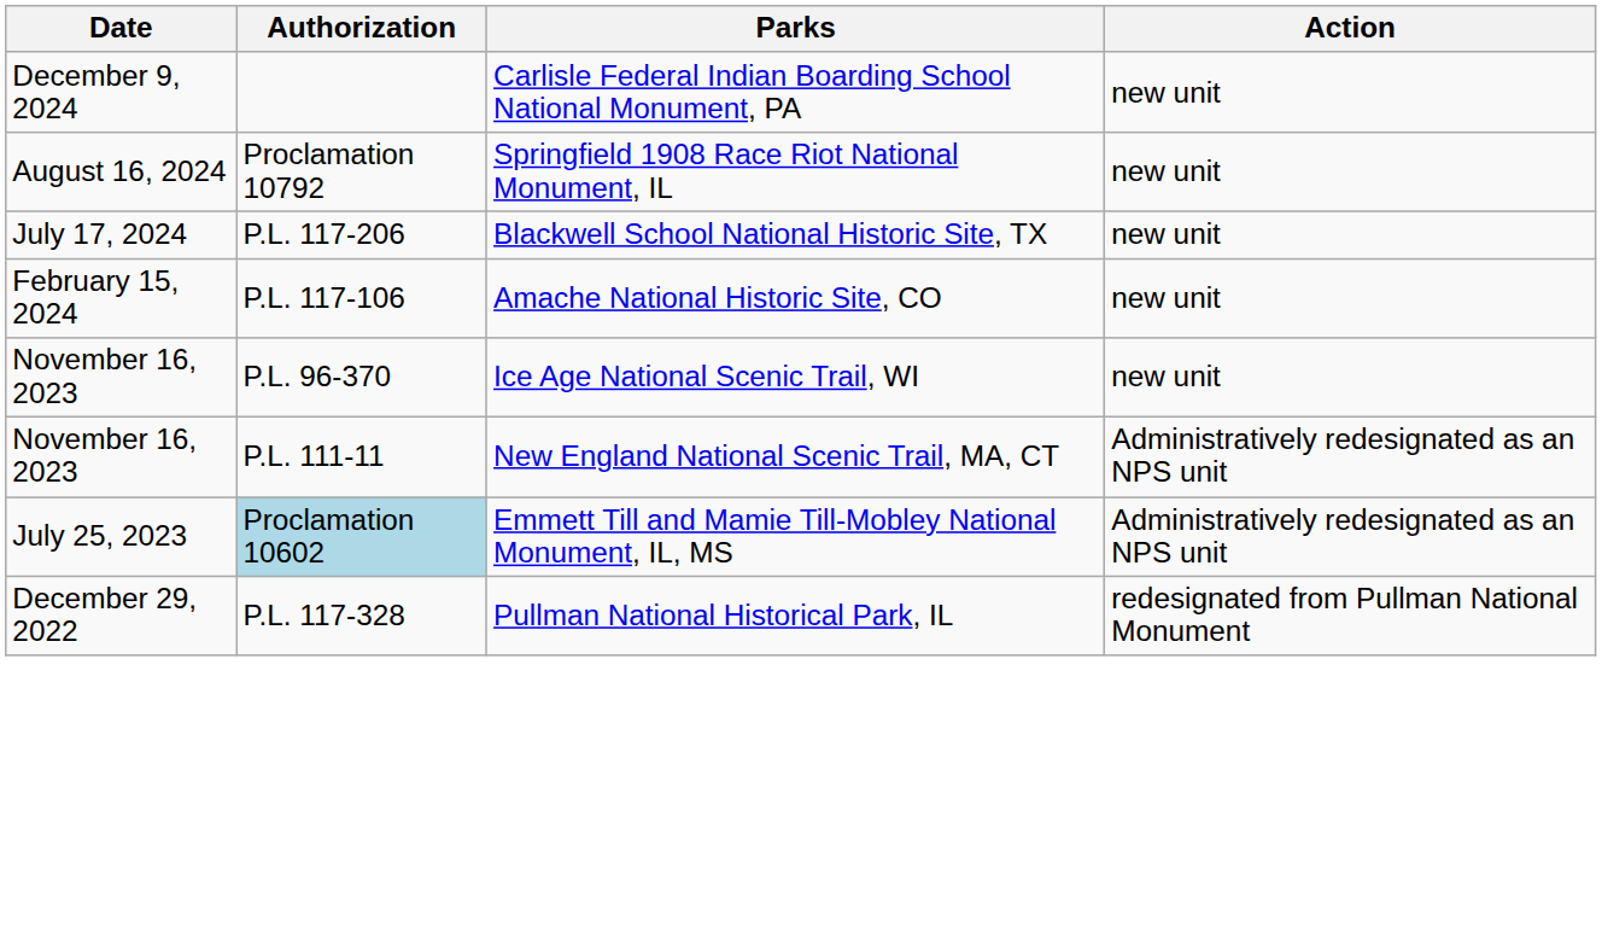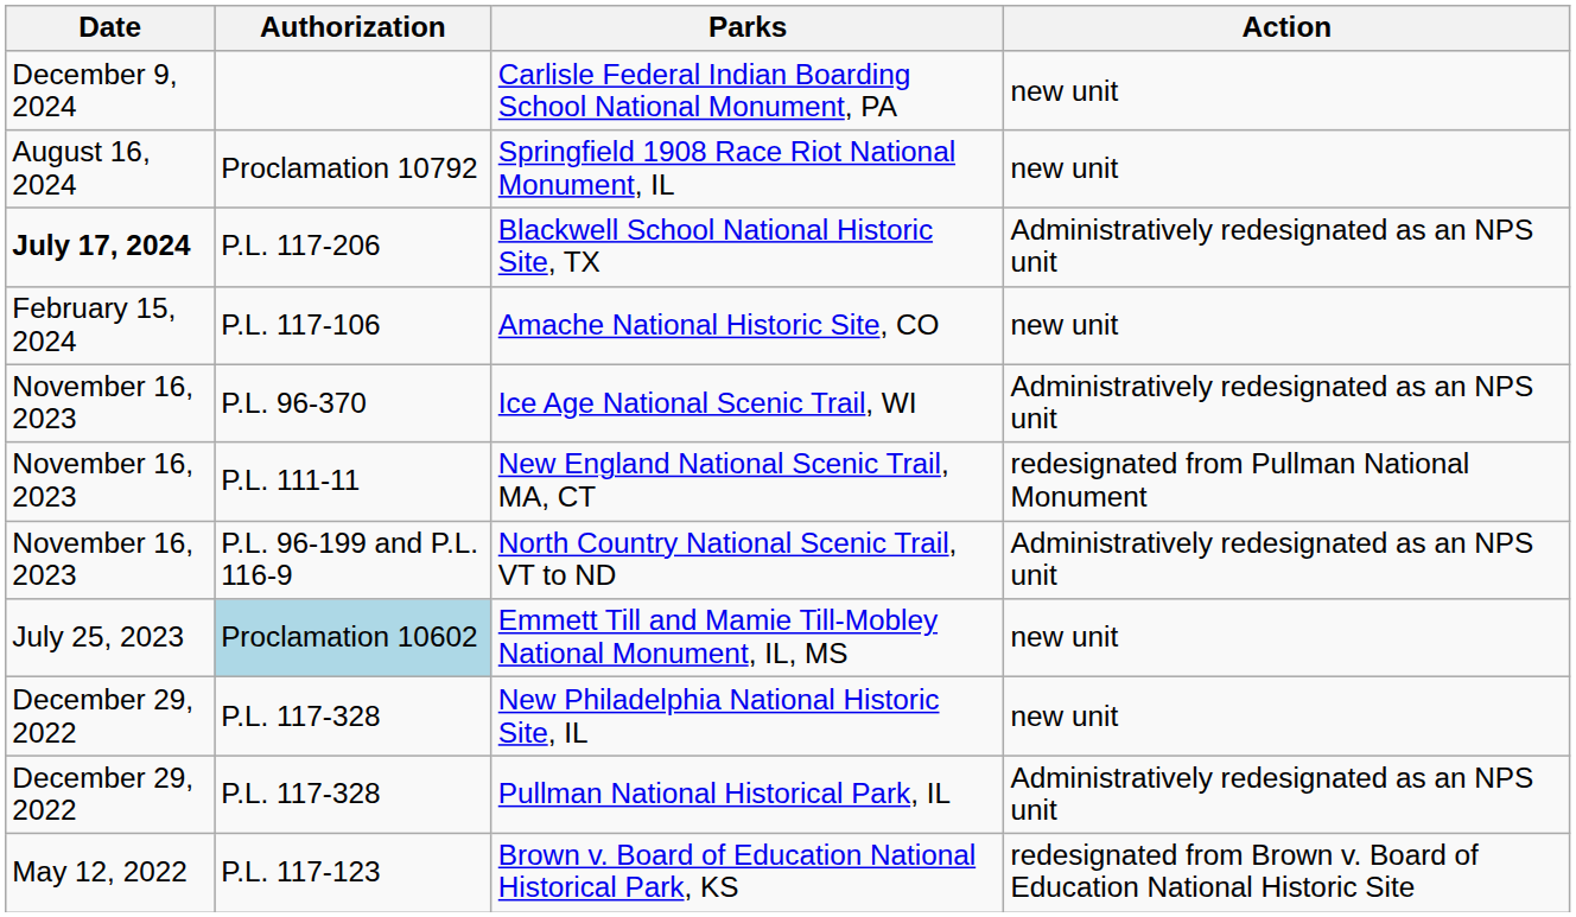Blackwell School National Historic Site, TX | Date: normal -> bold
Blackwell School National Historic Site, TX | Action: new unit -> Administratively redesignated as an NPS unit
Ice Age National Scenic Trail, WI | Action: new unit -> Administratively redesignated as an NPS unit
New England National Scenic Trail, MA, CT | Action: Administratively redesignated as an NPS unit -> redesignated from Pullman National Monument
+ row: November 16, 2023 | P.L. 96-199 and P.L. 116-9 | North Country National Scenic Trail, VT to ND | Administratively redesignated as an NPS unit
Emmett Till and Mamie Till-Mobley National Monument, IL, MS | Action: Administratively redesignated as an NPS unit -> new unit
+ row: December 29, 2022 | P.L. 117-328 | New Philadelphia National Historic Site, IL | new unit
Pullman National Historical Park, IL | Action: redesignated from Pullman National Monument -> Administratively redesignated as an NPS unit
+ row: May 12, 2022 | P.L. 117-123 | Brown v. Board of Education National Historical Park, KS | redesignated from Brown v. Board of Education National Historic Site
